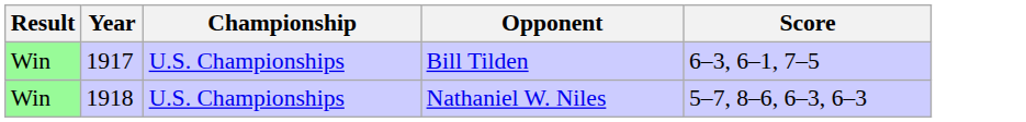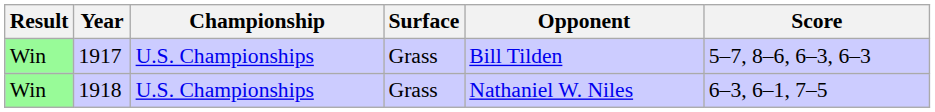+ column: Surface | Grass | Grass
1917 | Score: 6–3, 6–1, 7–5 -> 5–7, 8–6, 6–3, 6–3
1918 | Score: 5–7, 8–6, 6–3, 6–3 -> 6–3, 6–1, 7–5
